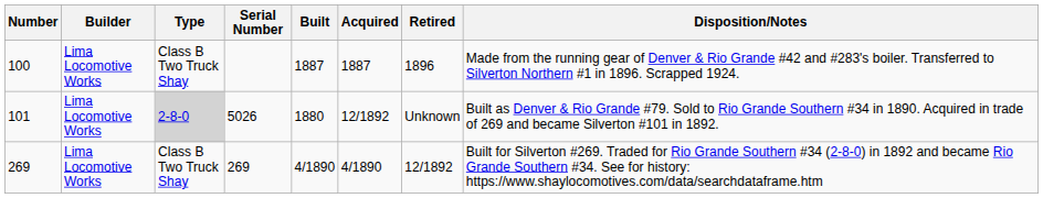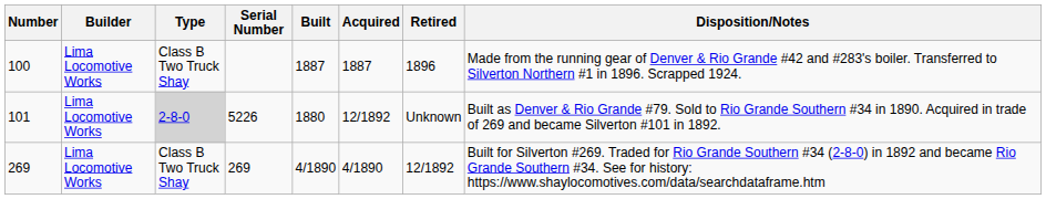101 | Serial Number: 5026 -> 5226
